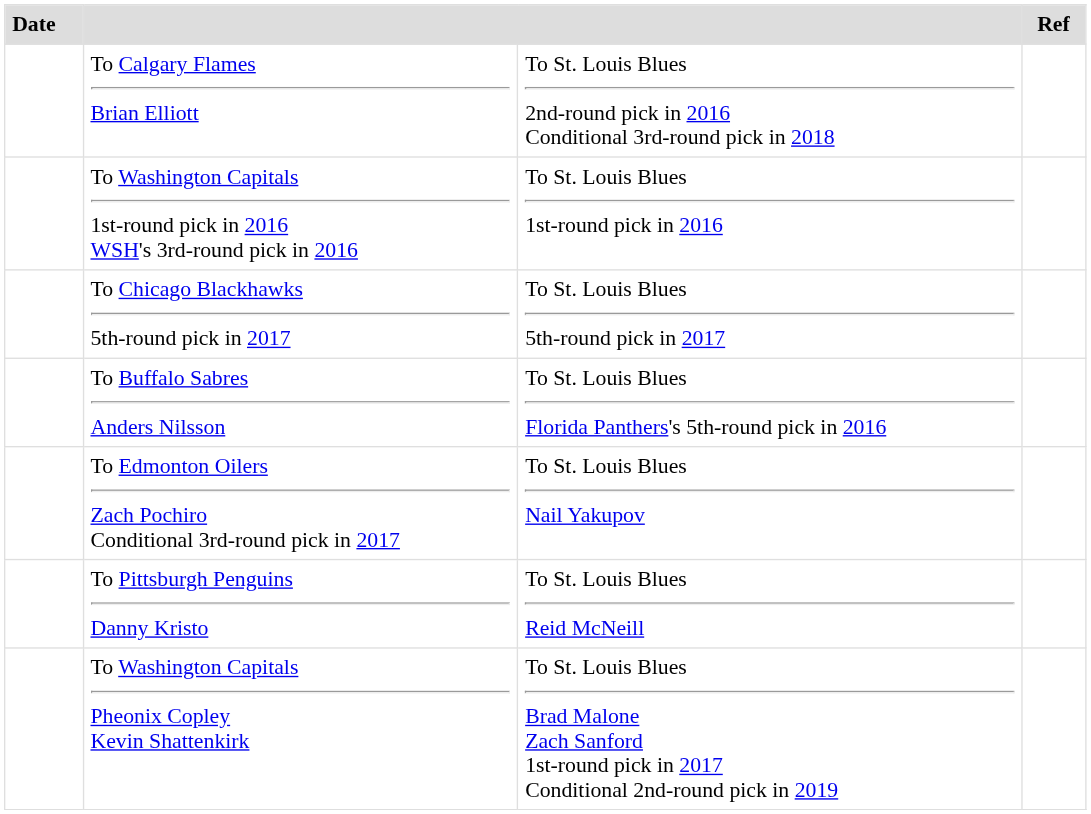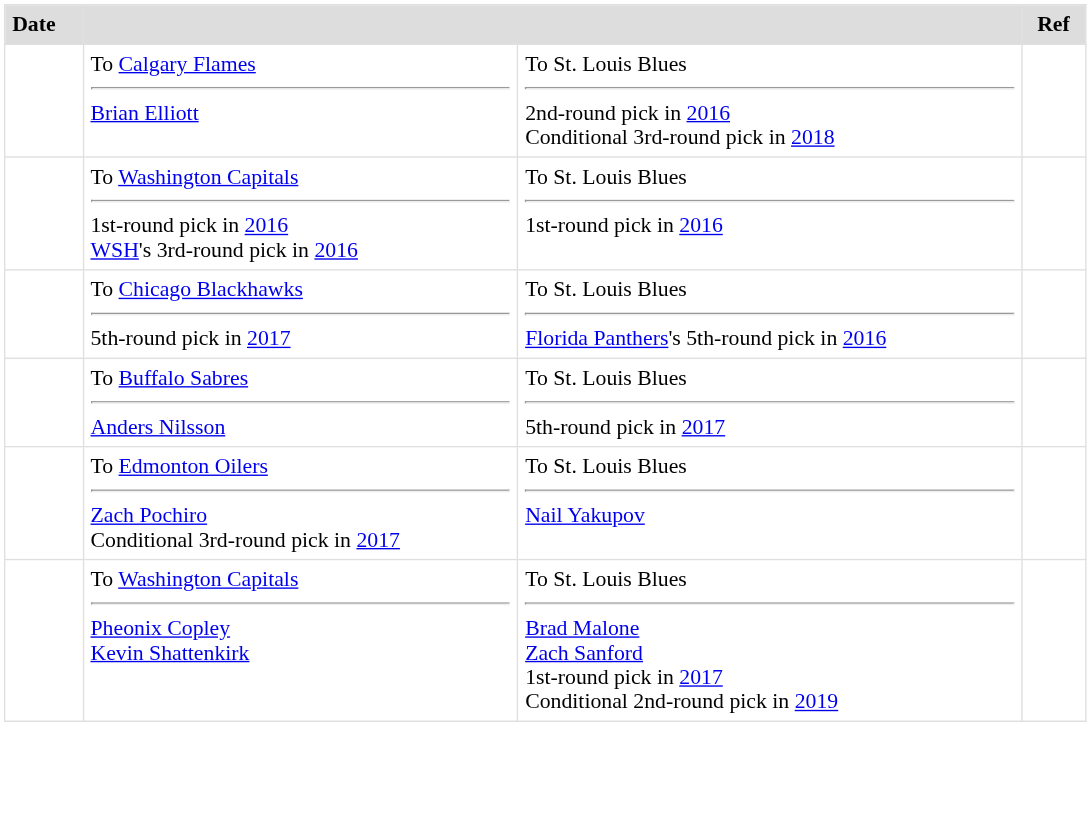To Chicago Blackhawks 5th-round pick in 2017 | column 3: To St. Louis Blues 5th-round pick in 2017 -> To St. Louis Blues Florida Panthers's 5th-round pick in 2016
To Buffalo Sabres Anders Nilsson | column 3: To St. Louis Blues Florida Panthers's 5th-round pick in 2016 -> To St. Louis Blues 5th-round pick in 2017
- row: To Pittsburgh Penguins Danny Kristo | To St. Louis Blues Reid McNeill
